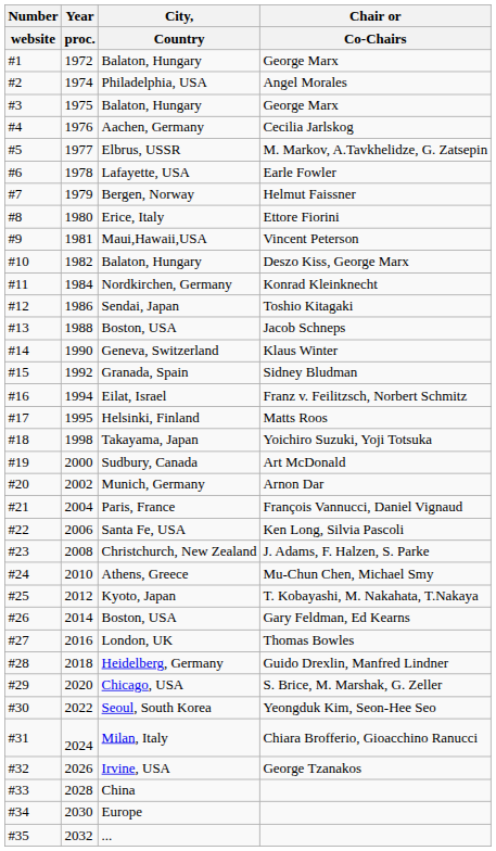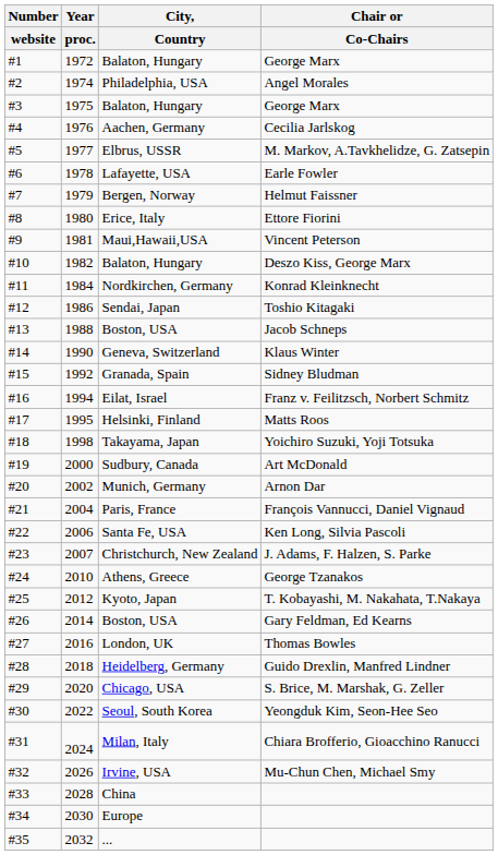Christchurch, New Zealand | Year / proc.: 2008 -> 2007
Athens, Greece | Chair or / Co-Chairs: Mu-Chun Chen, Michael Smy -> George Tzanakos
Irvine, USA | Chair or / Co-Chairs: George Tzanakos -> Mu-Chun Chen, Michael Smy
